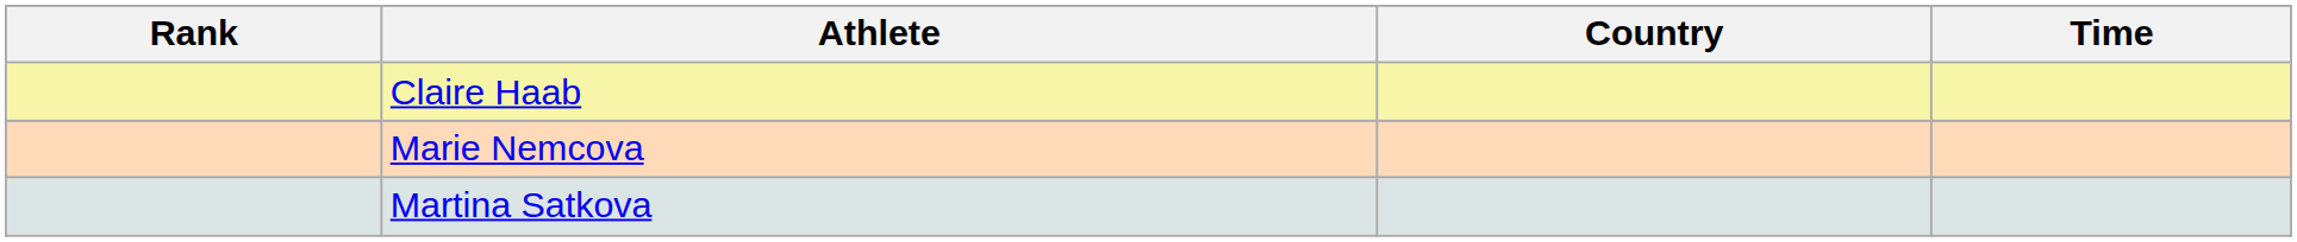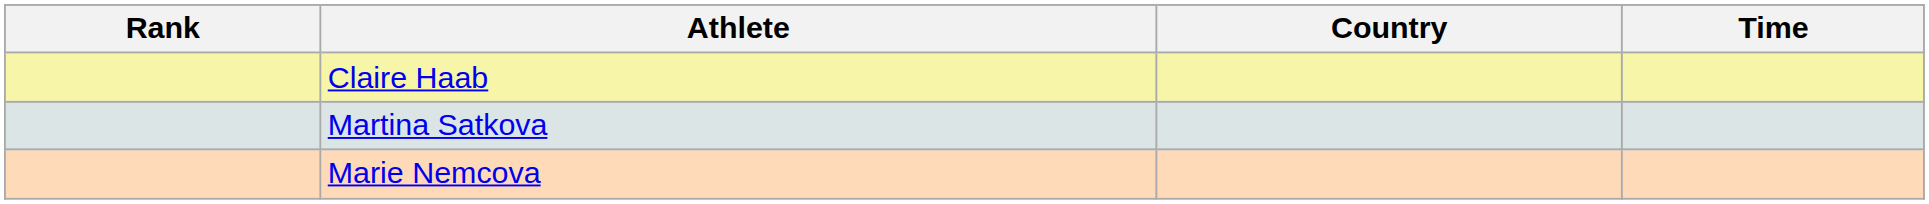rows swapped: Martina Satkova <-> Marie Nemcova
